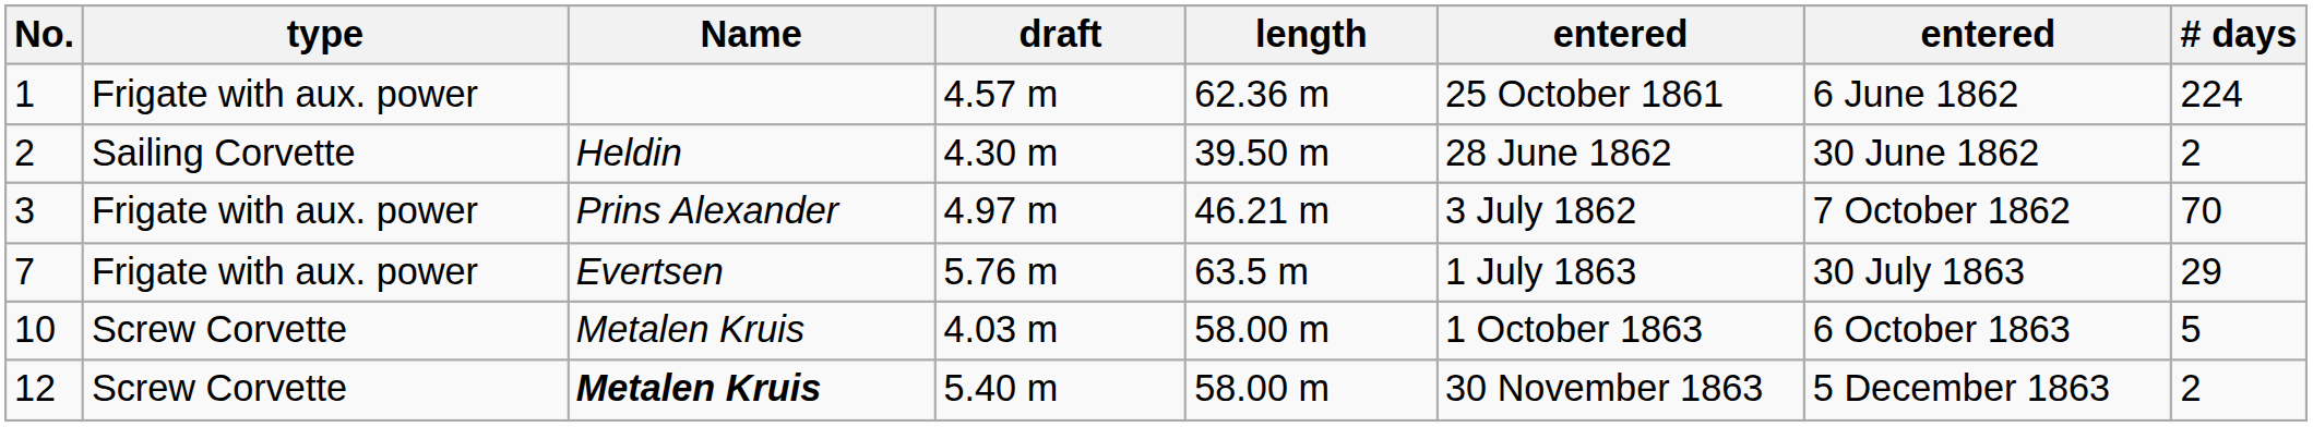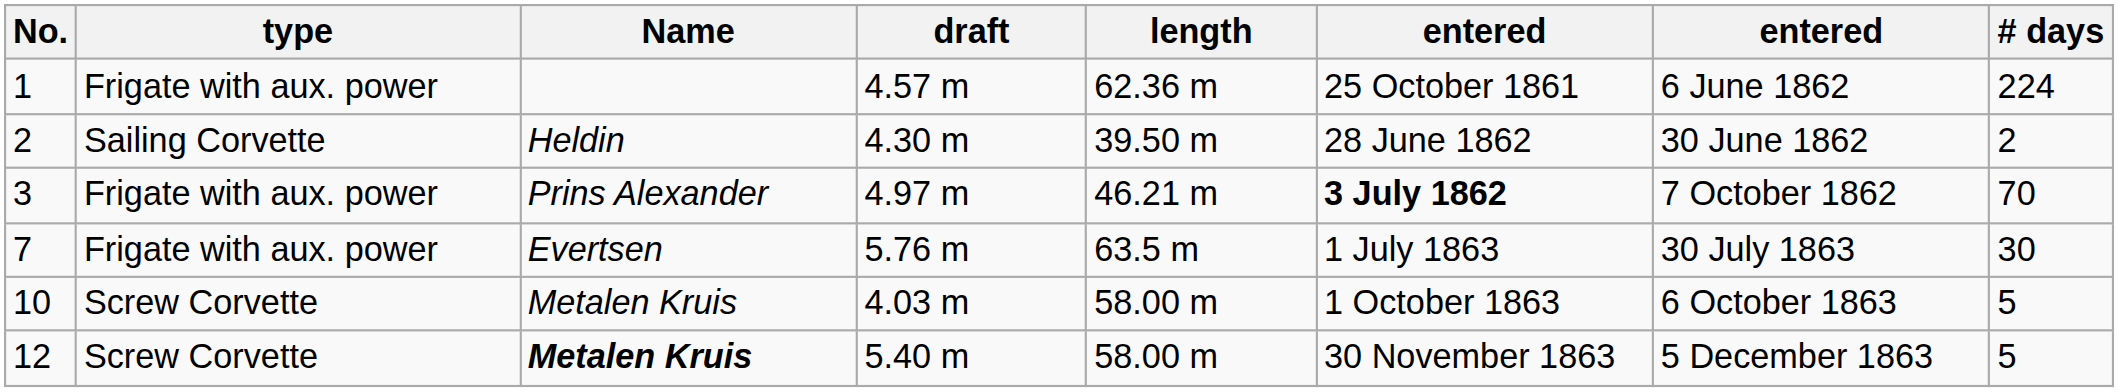3 | column 6: normal -> bold
7 | # days: 29 -> 30
12 | # days: 2 -> 5
